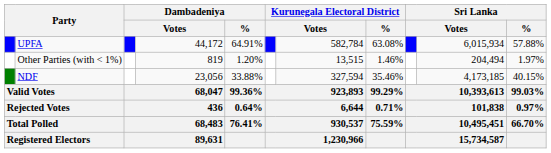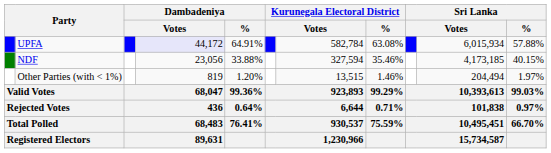UPFA | column 4: no background -> lavender background
rows swapped: NDF <-> Other Parties (with < 1%)
